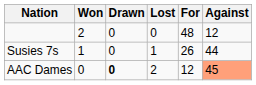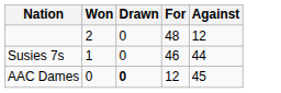- column: Lost | 0 | 1 | 2
Susies 7s | For: 26 -> 46
AAC Dames | Against: lightsalmon background -> no background
